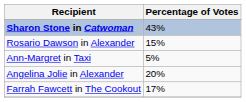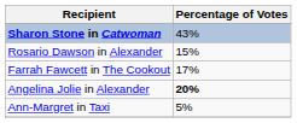rows swapped: Farrah Fawcett in The Cookout <-> Ann-Margret in Taxi
Angelina Jolie in Alexander | Percentage of Votes: normal -> bold
